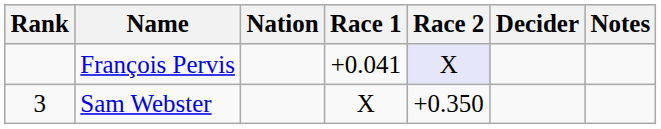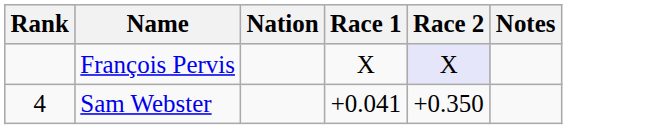- column: Decider
François Pervis | Race 1: +0.041 -> X
Sam Webster | Rank: 3 -> 4
Sam Webster | Race 1: X -> +0.041
